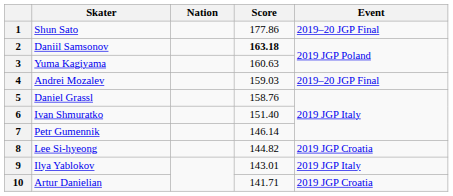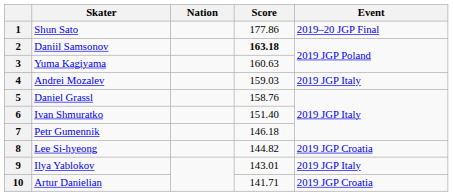4 | Event: 2019–20 JGP Final -> 2019 JGP Italy
7 | Score: 146.14 -> 146.18
